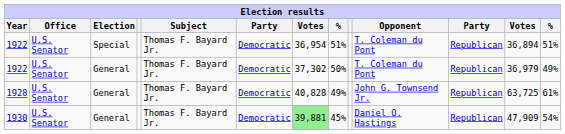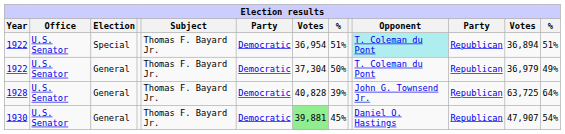1922 / Special | Opponent: no background -> paleturquoise background
1922 / General | column 7: 37,302 -> 37,304
1928 | column 8: 49% -> 39%
1928 | column 13: 61% -> 64%
1930 | column 12: 47,909 -> 47,907
